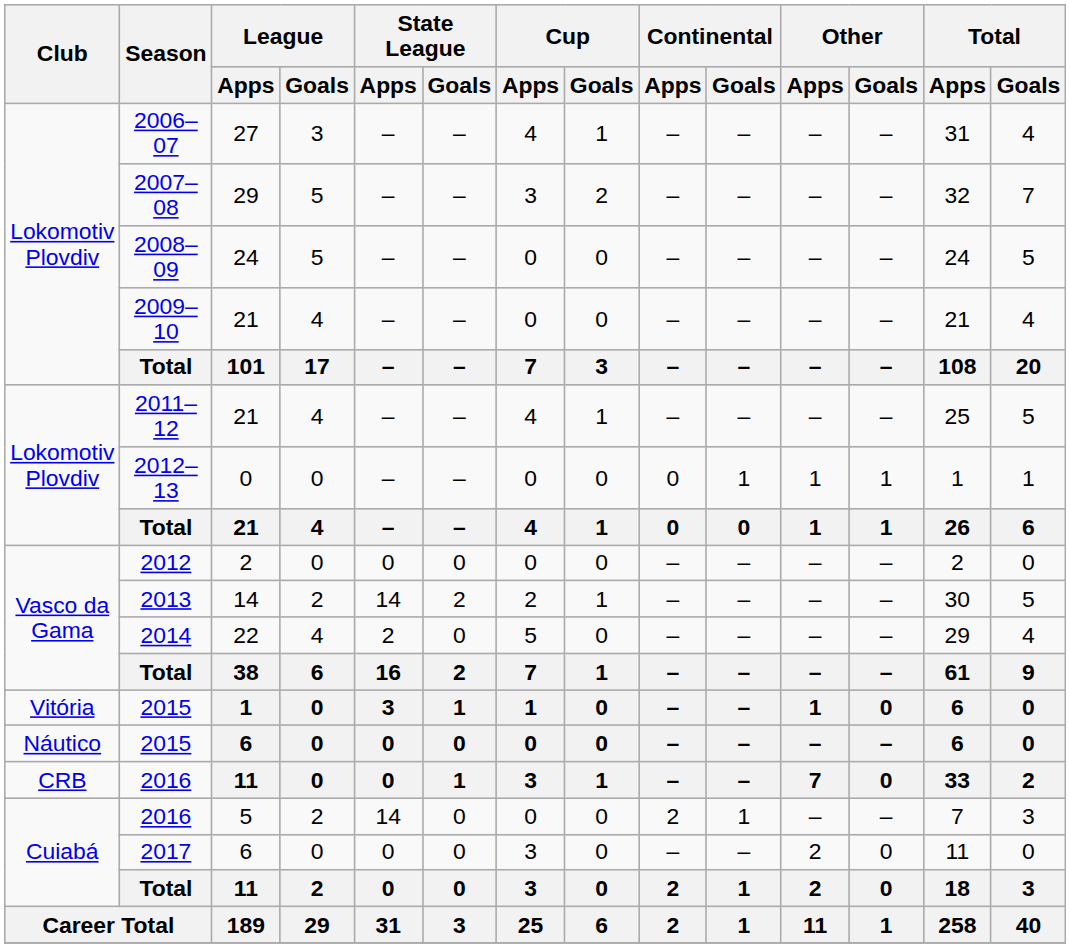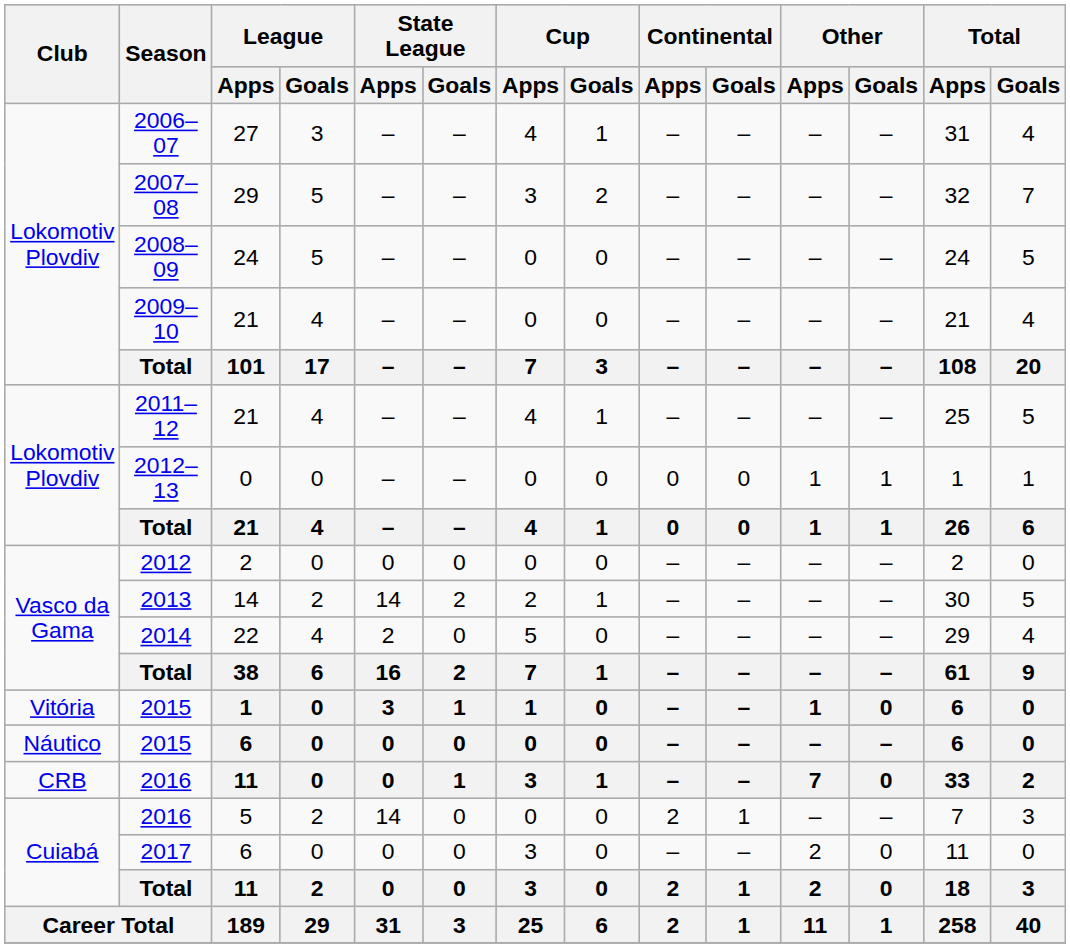2012–13 | Continental / Goals: 1 -> 0
